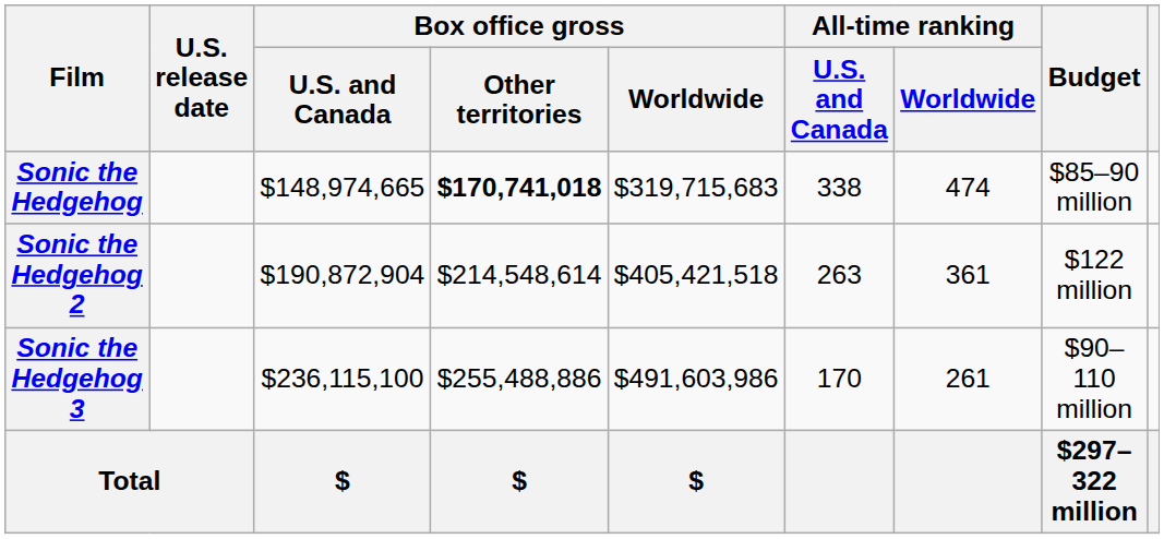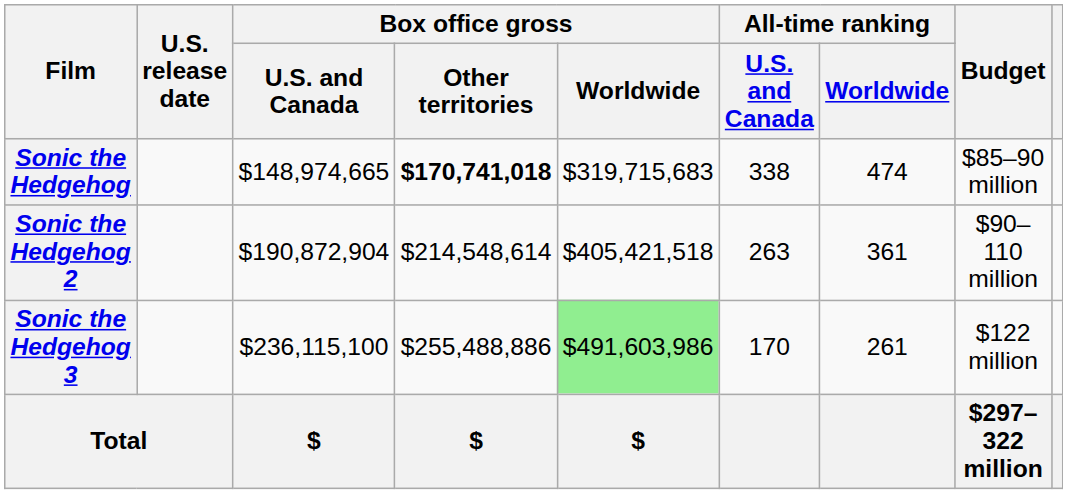Sonic the Hedgehog 2 | Budget: $122 million -> $90–110 million
Sonic the Hedgehog 3 | Box office gross / Worldwide: no background -> lightgreen background
Sonic the Hedgehog 3 | Budget: $90–110 million -> $122 million
